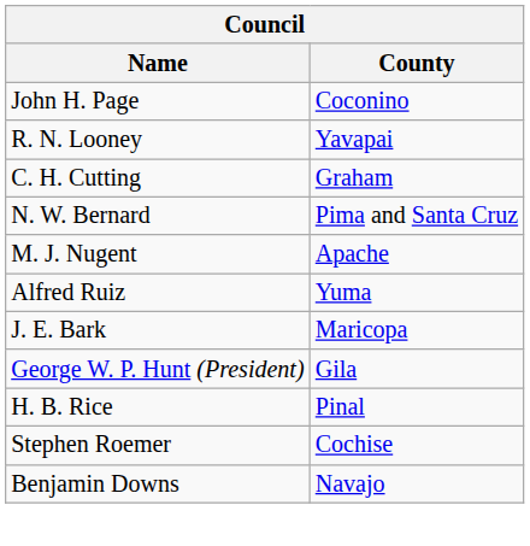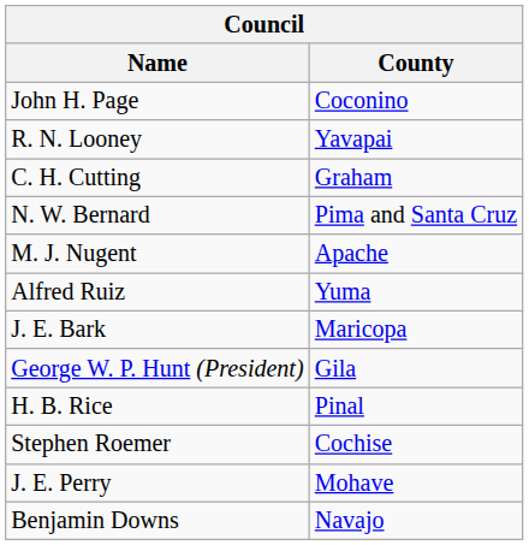+ row: J. E. Perry | Mohave
